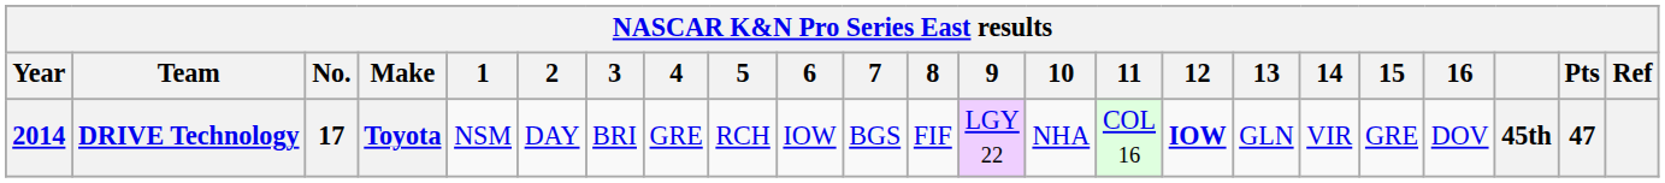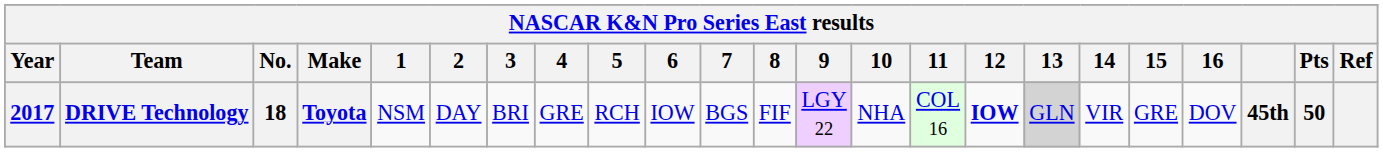DRIVE Technology | Year: 2014 -> 2017
DRIVE Technology | No.: 17 -> 18
DRIVE Technology | 13: no background -> lightgrey background
DRIVE Technology | Pts: 47 -> 50
